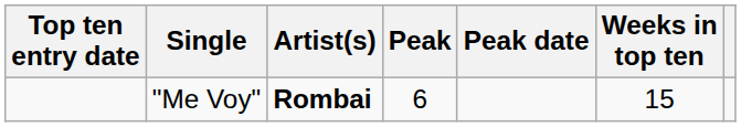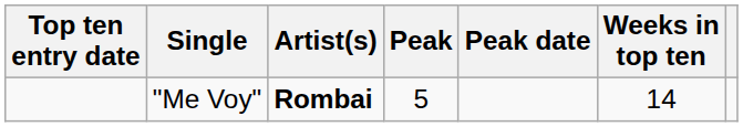"Me Voy" | Peak: 6 -> 5
"Me Voy" | Weeks in top ten: 15 -> 14
